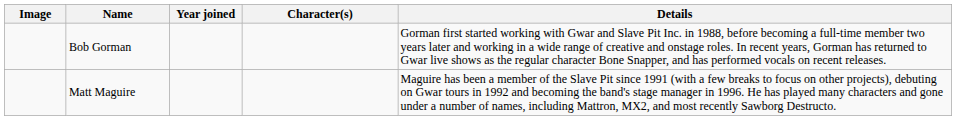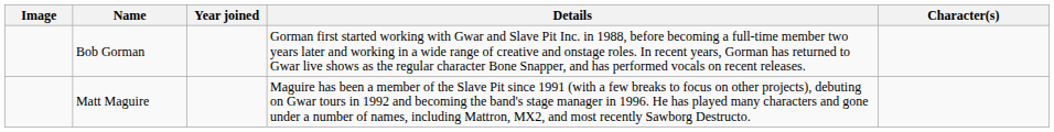columns swapped: Character(s) <-> Details
